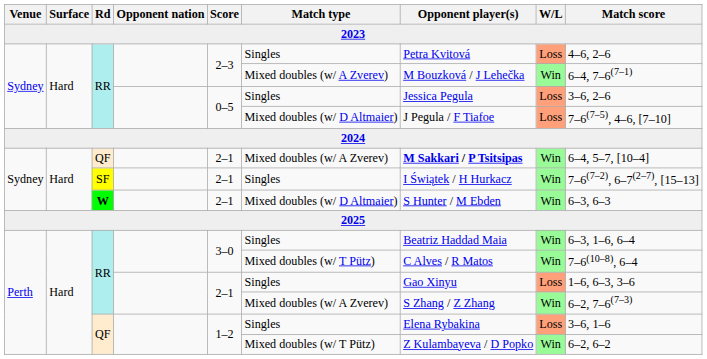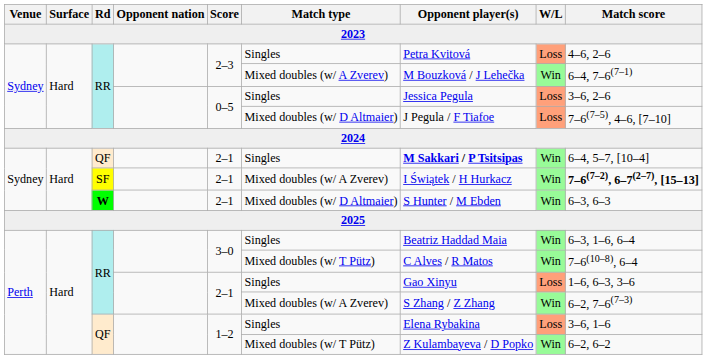Sydney / QF | Match type: Mixed doubles (w/ A Zverev) -> Singles
SF | Match type: Singles -> Mixed doubles (w/ A Zverev)
SF | Match score: normal -> bold
